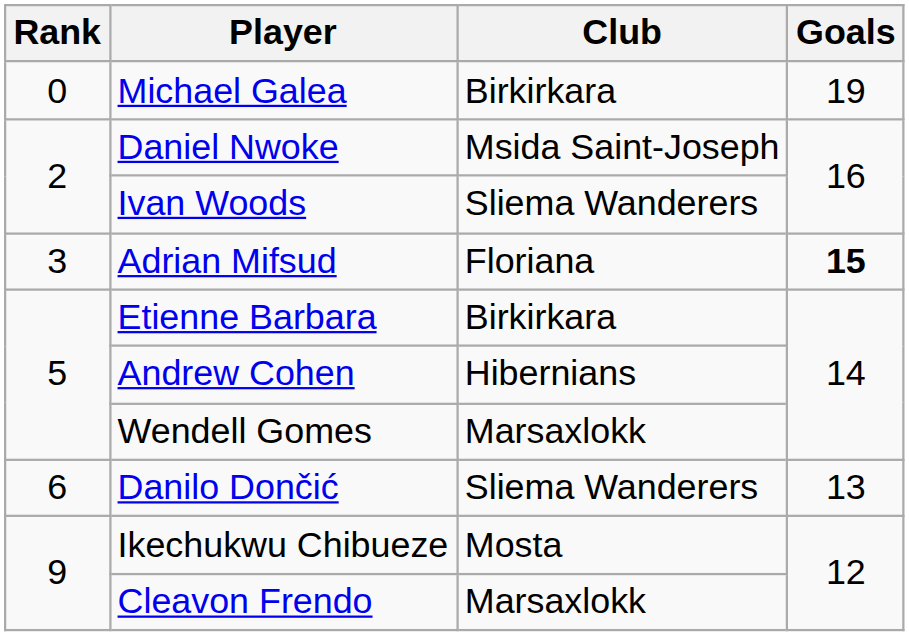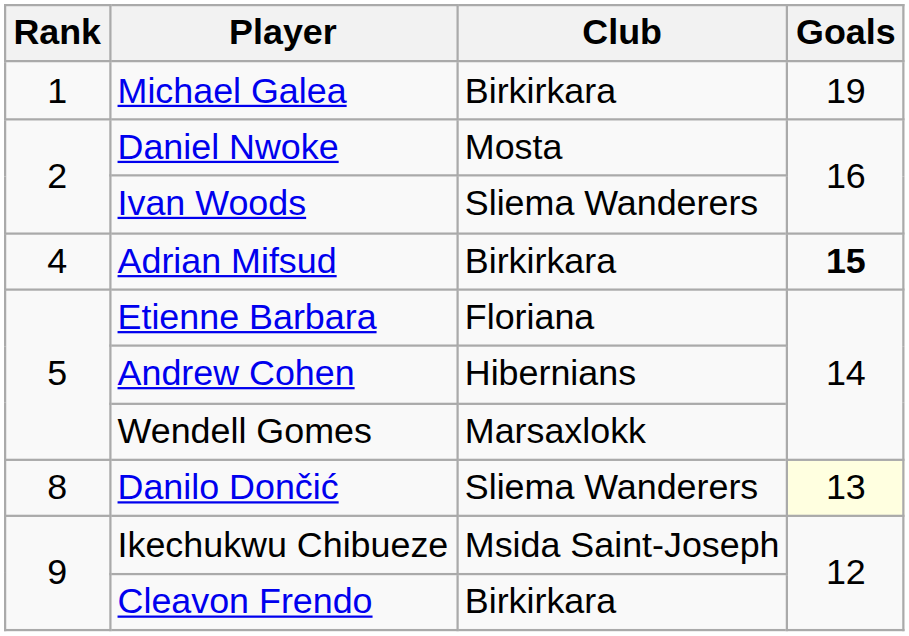Michael Galea | Rank: 0 -> 1
Daniel Nwoke | Club: Msida Saint-Joseph -> Mosta
Adrian Mifsud | Rank: 3 -> 4
Adrian Mifsud | Club: Floriana -> Birkirkara
Etienne Barbara | Club: Birkirkara -> Floriana
Danilo Dončić | Rank: 6 -> 8
Danilo Dončić | Goals: no background -> lightyellow background
Ikechukwu Chibueze | Club: Mosta -> Msida Saint-Joseph
Cleavon Frendo | Club: Marsaxlokk -> Birkirkara
